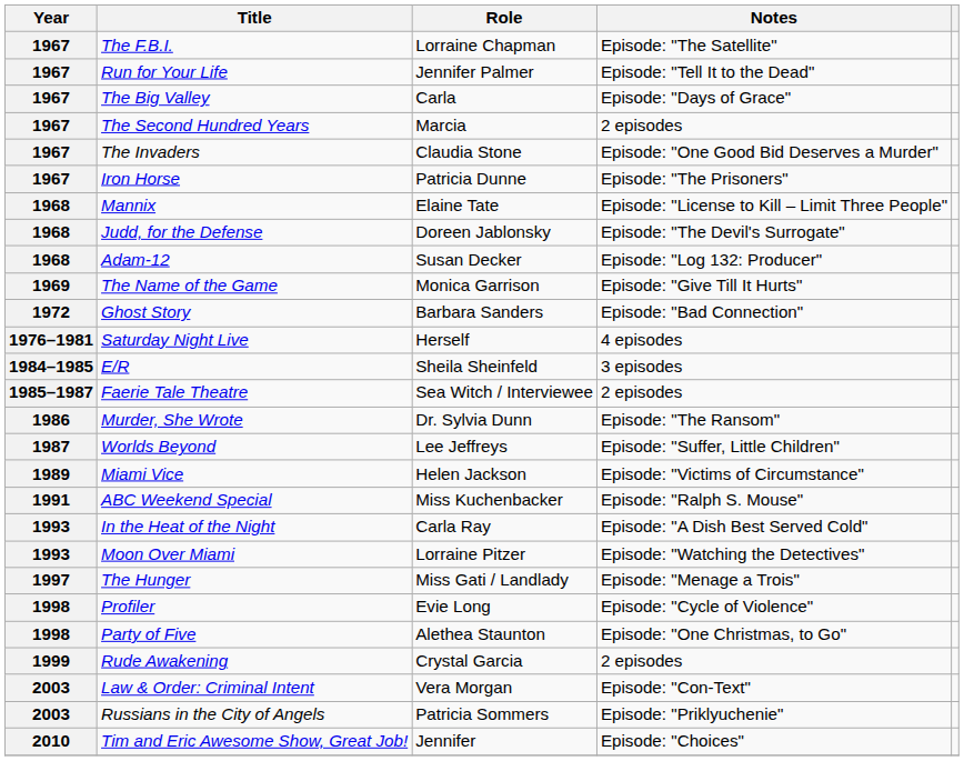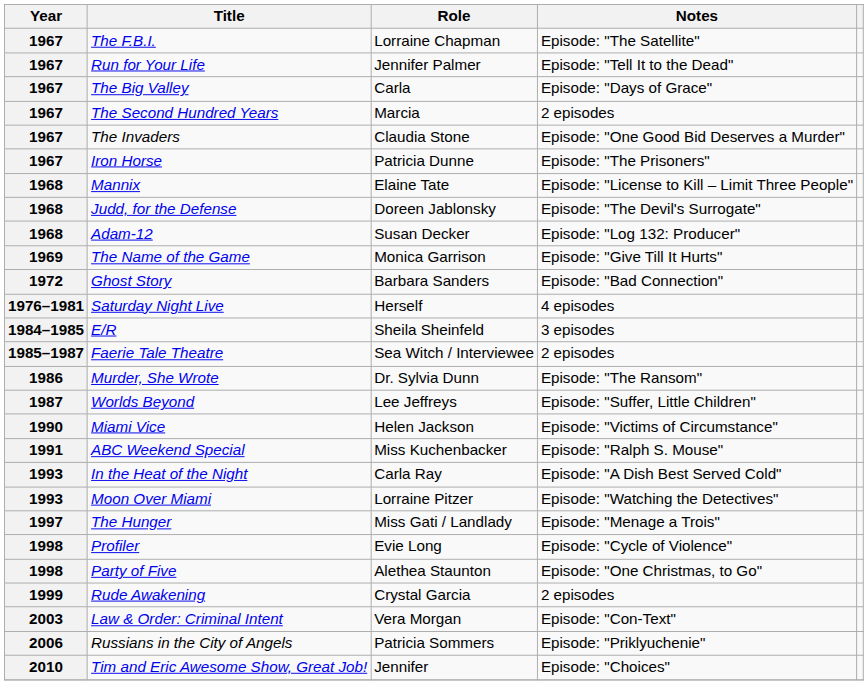Miami Vice | Year: 1989 -> 1990
Russians in the City of Angels | Year: 2003 -> 2006
